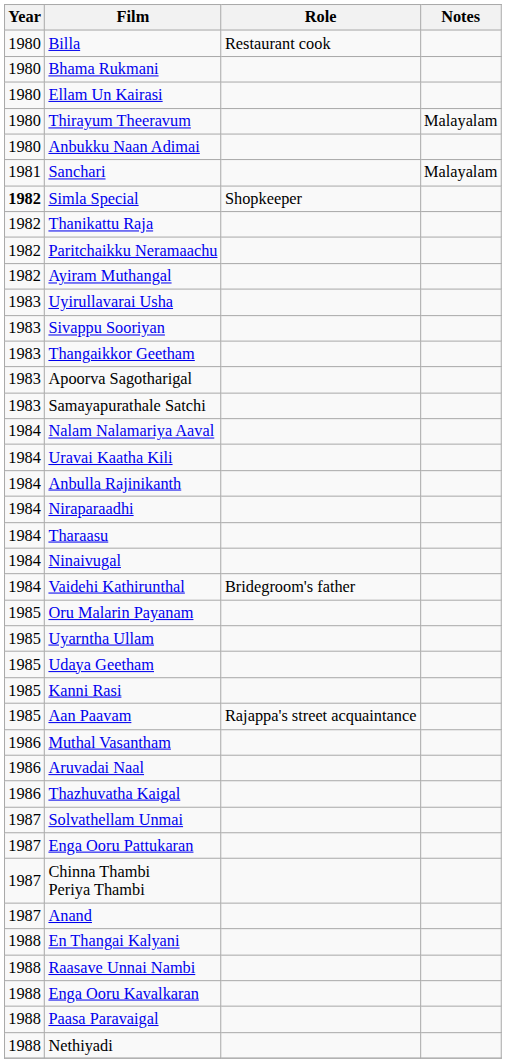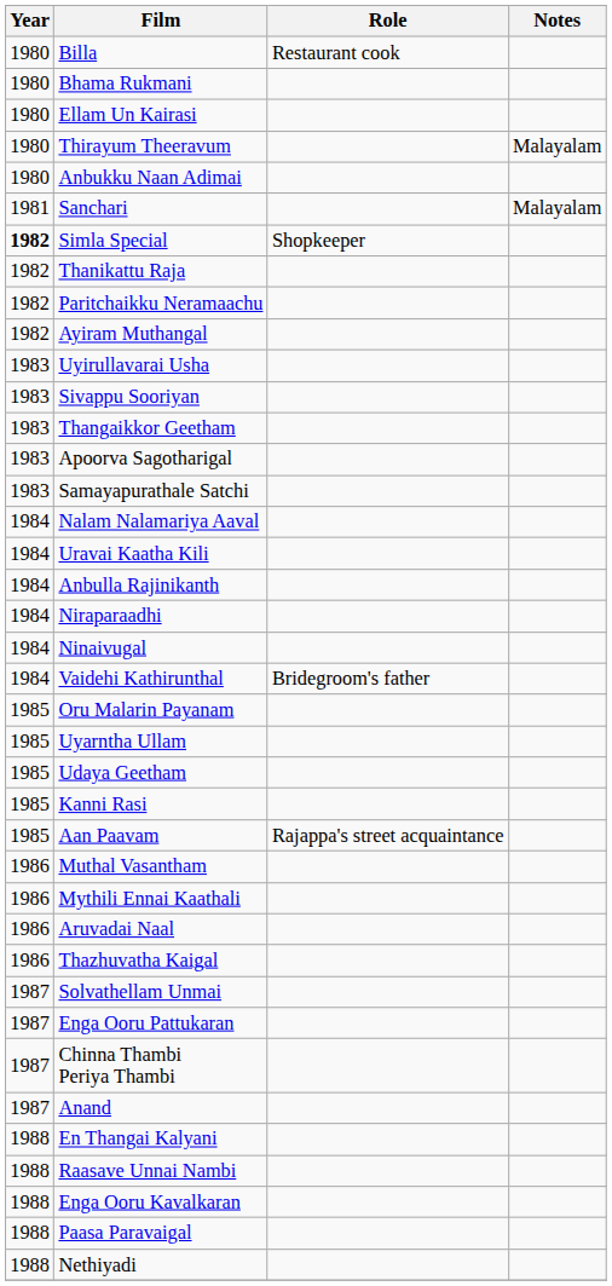- row: 1984 | Tharaasu
+ row: 1986 | Mythili Ennai Kaathali
